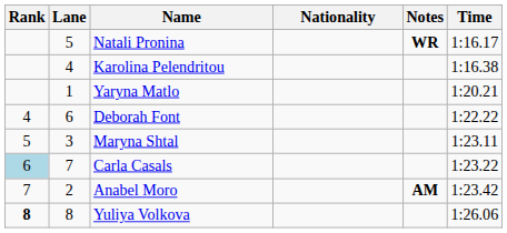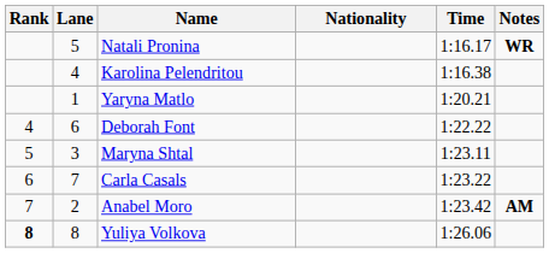columns swapped: Time <-> Notes
Carla Casals | Rank: lightblue background -> no background
